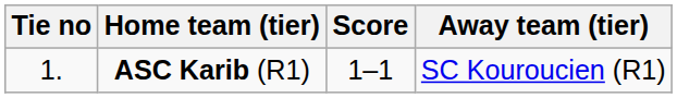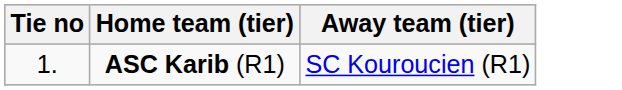- column: Score | 1–1
